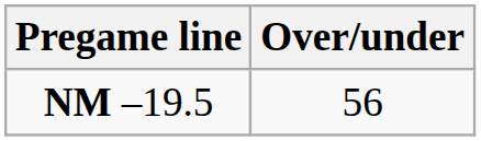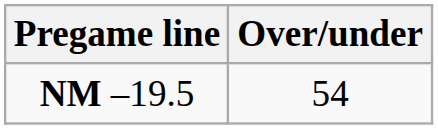NM –19.5 | Over/under: 56 -> 54
